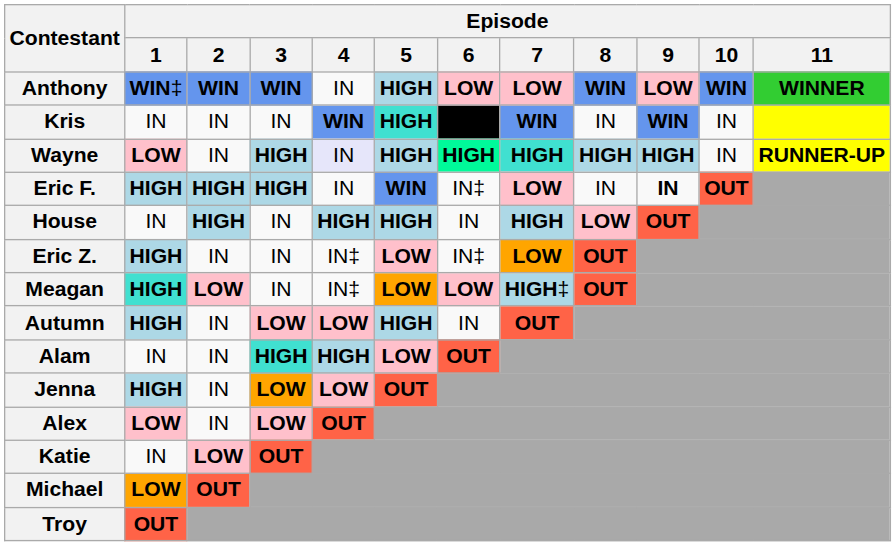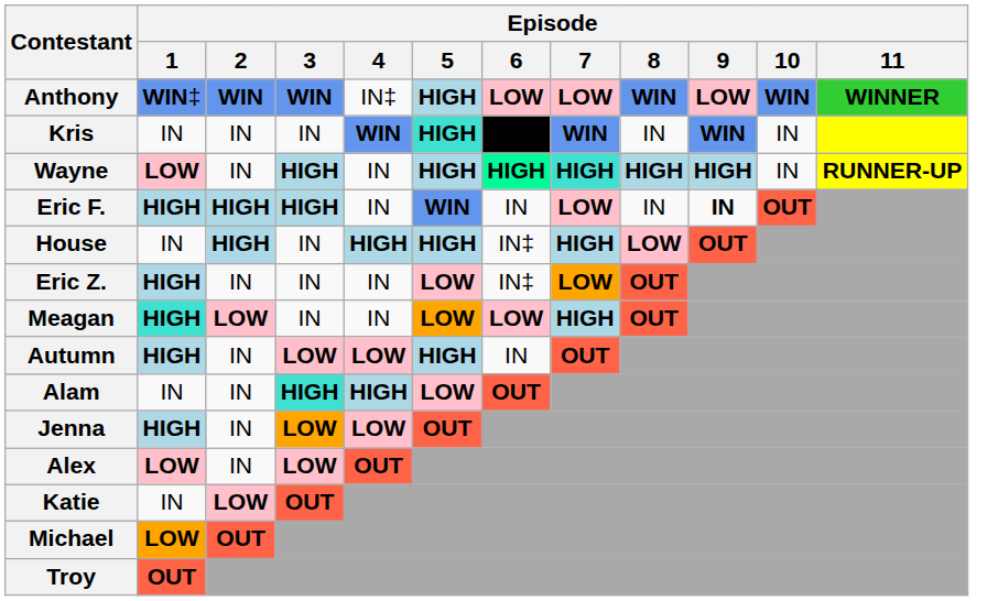Anthony | Episode / 4: IN -> IN‡
Wayne | Episode / 4: lavender background -> no background
Eric F. | Episode / 6: IN‡ -> IN
House | Episode / 6: IN -> IN‡
Eric Z. | Episode / 4: IN‡ -> IN
Meagan | Episode / 4: IN‡ -> IN
Meagan | Episode / 7: HIGH‡ -> HIGH
